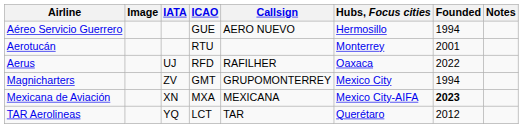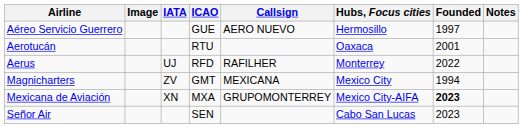Aéreo Servicio Guerrero | Founded: 1994 -> 1997
Aerotucán | Hubs, Focus cities: Monterrey -> Oaxaca
Aerus | Hubs, Focus cities: Oaxaca -> Monterrey
Magnicharters | Callsign: GRUPOMONTERREY -> MEXICANA
Mexicana de Aviación | Callsign: MEXICANA -> GRUPOMONTERREY
+ row: Señor Air | SEN | Cabo San Lucas | 2023
- row: TAR Aerolineas | YQ | LCT | TAR | Querétaro | 2012
